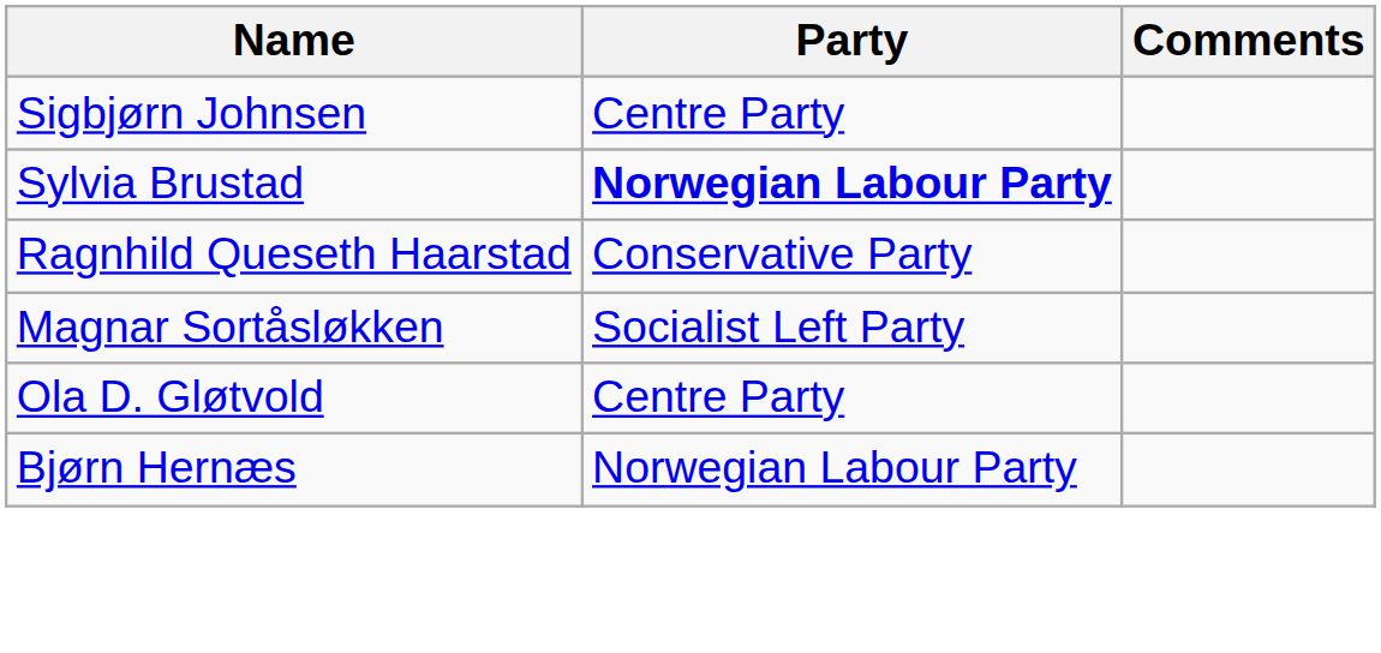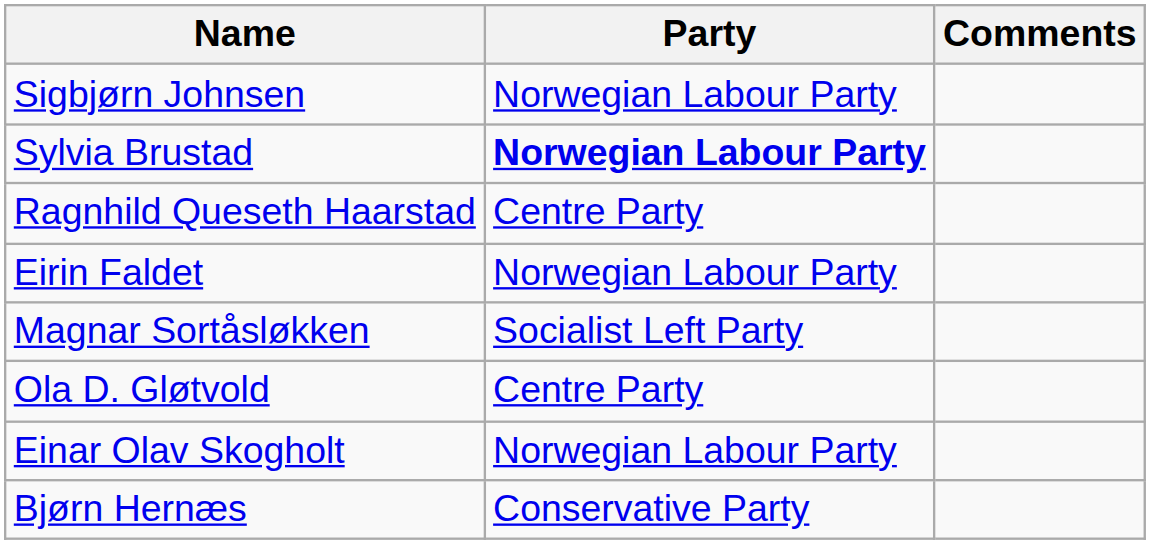Sigbjørn Johnsen | Party: Centre Party -> Norwegian Labour Party
Ragnhild Queseth Haarstad | Party: Conservative Party -> Centre Party
+ row: Eirin Faldet | Norwegian Labour Party
+ row: Einar Olav Skogholt | Norwegian Labour Party
Bjørn Hernæs | Party: Norwegian Labour Party -> Conservative Party
